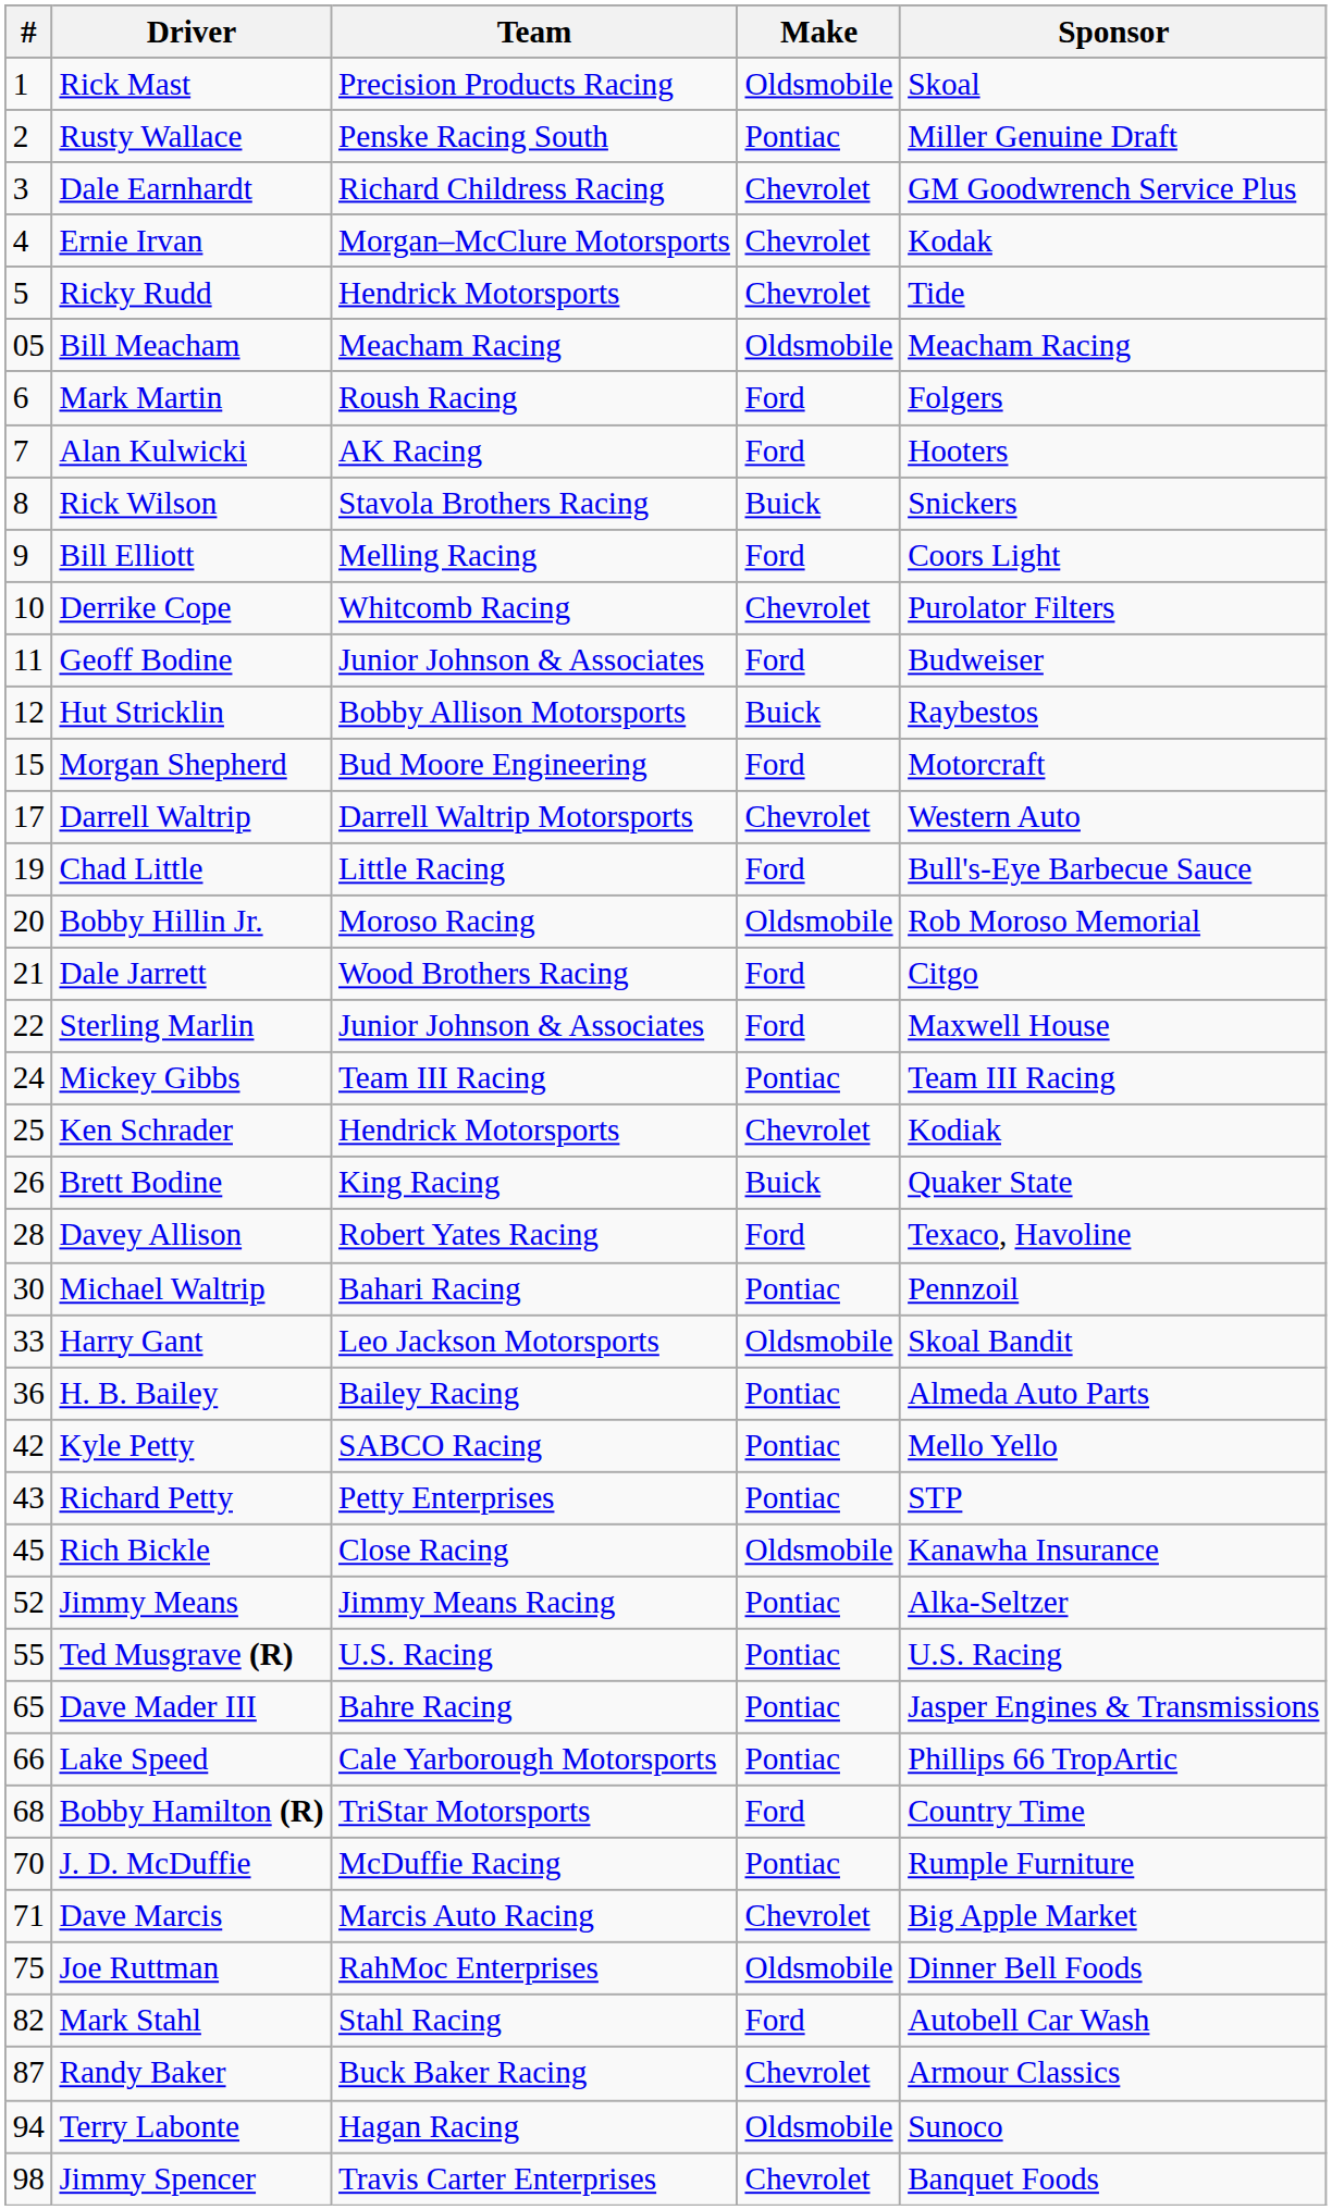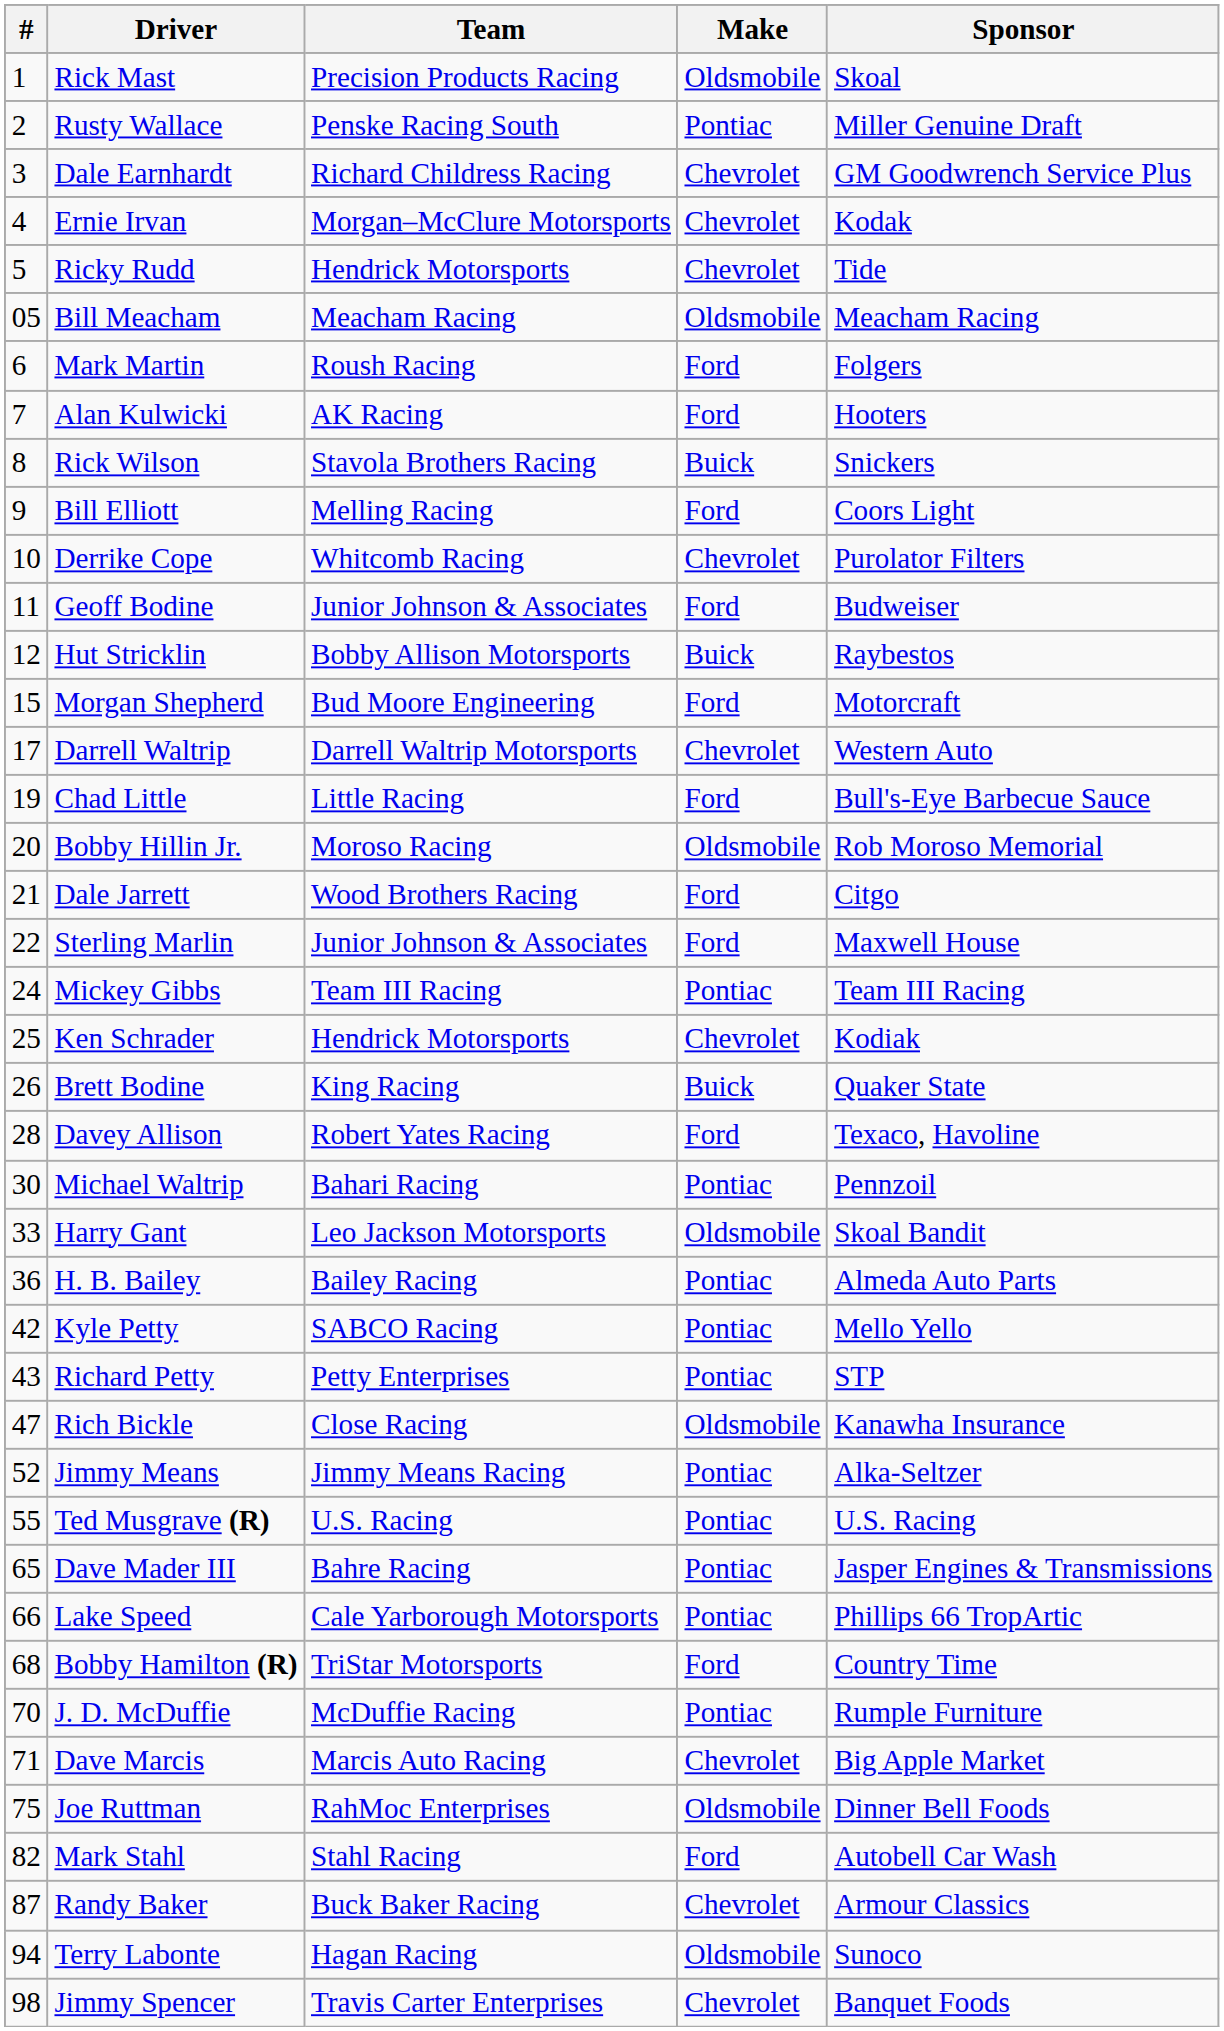Rich Bickle | #: 45 -> 47
